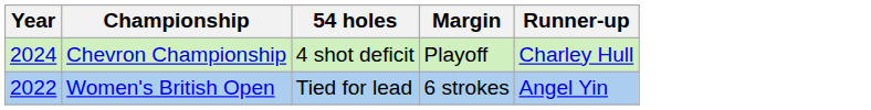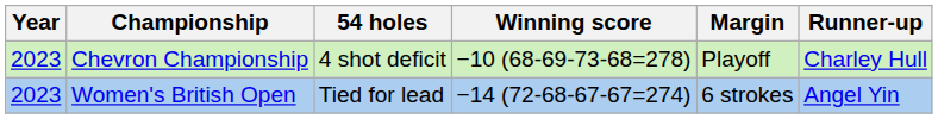+ column: Winning score | −10 (68-69-73-68=278) | −14 (72-68-67-67=274)
Chevron Championship | Year: 2024 -> 2023
Women's British Open | Year: 2022 -> 2023
